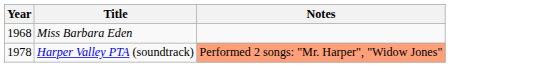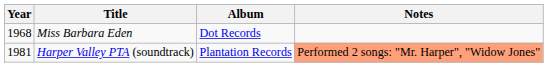+ column: Album | Dot Records | Plantation Records
Harper Valley PTA (soundtrack) | Year: 1978 -> 1981
